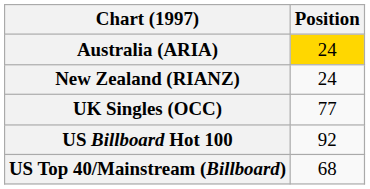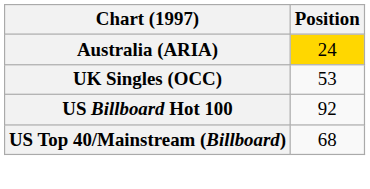- row: New Zealand (RIANZ) | 24
UK Singles (OCC) | Position: 77 -> 53
